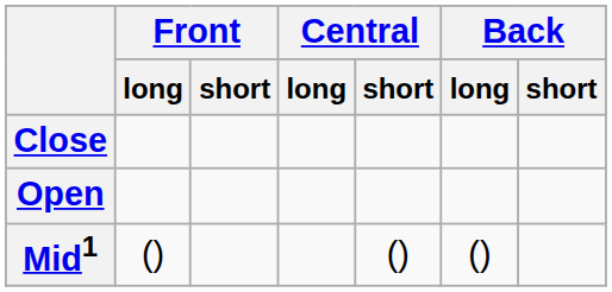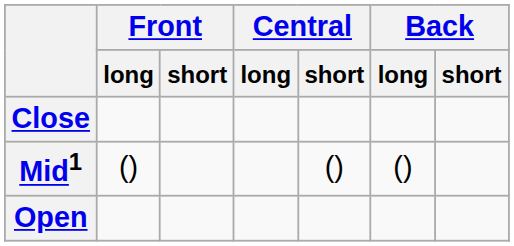rows swapped: Mid1 <-> Open
